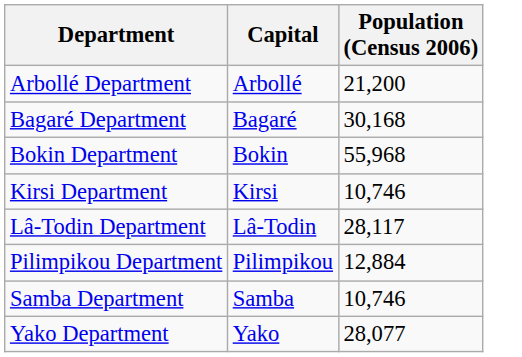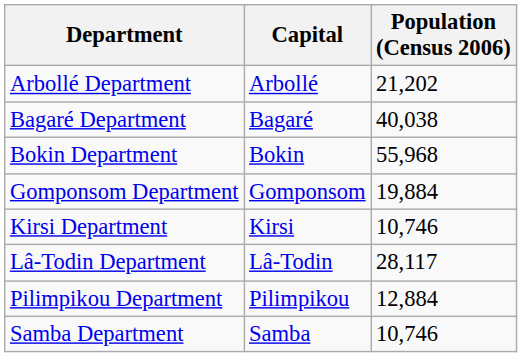Arbollé Department | Population (Census 2006): 21,200 -> 21,202
Bagaré Department | Population (Census 2006): 30,168 -> 40,038
+ row: Gomponsom Department | Gomponsom | 19,884
- row: Yako Department | Yako | 28,077
